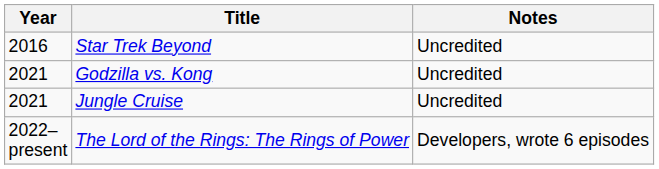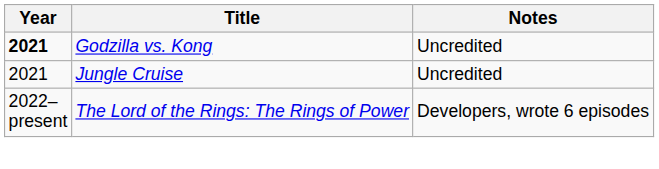- row: 2016 | Star Trek Beyond | Uncredited
Godzilla vs. Kong | Year: normal -> bold
